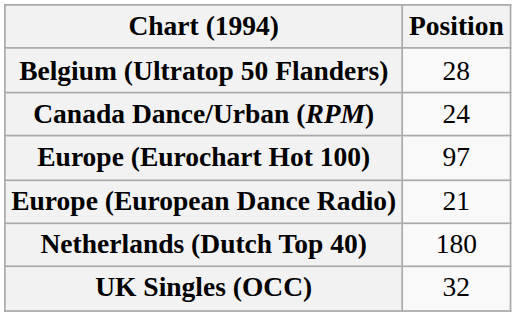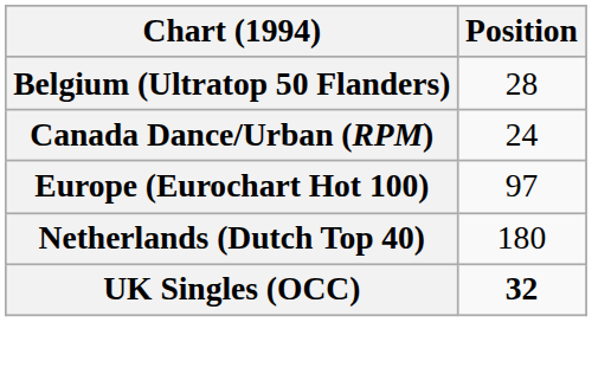- row: Europe (European Dance Radio) | 21
UK Singles (OCC) | Position: normal -> bold
